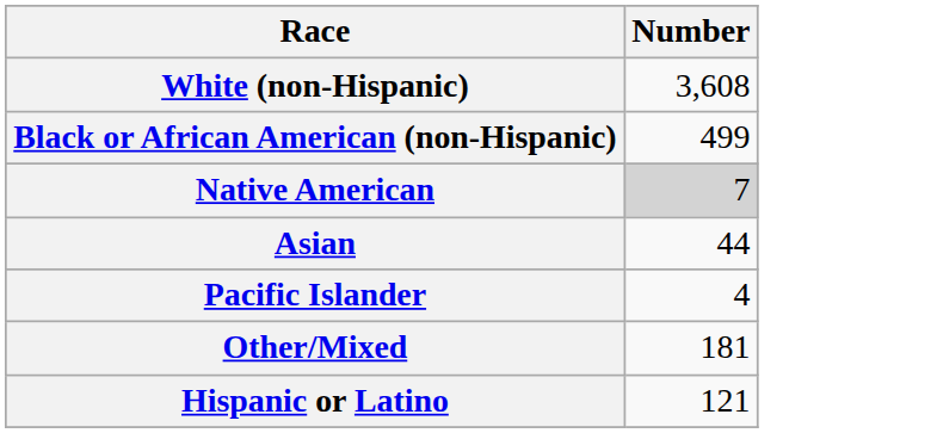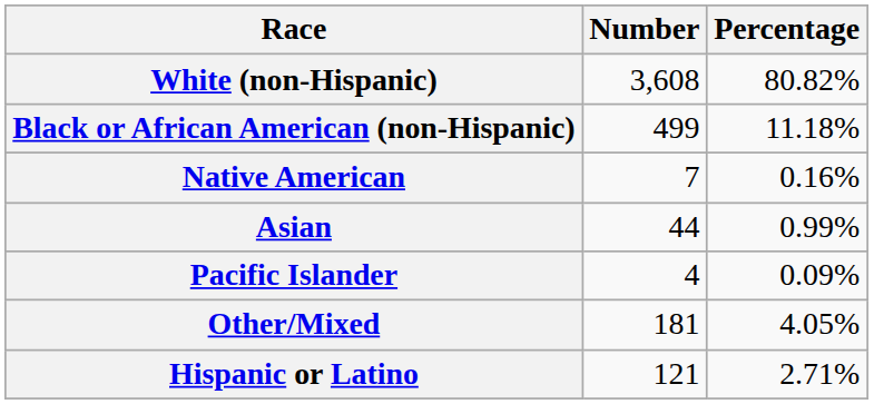+ column: Percentage | 80.82% | 11.18% | 0.16% | 0.99% | 0.09% | 4.05% | 2.71%
Native American | Number: lightgrey background -> no background
